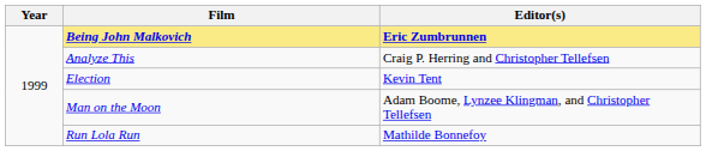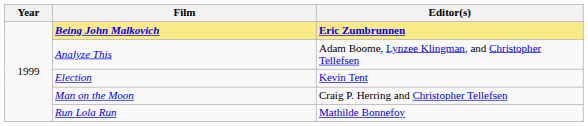Analyze This | Editor(s): Craig P. Herring and Christopher Tellefsen -> Adam Boome, Lynzee Klingman, and Christopher Tellefsen
Man on the Moon | Editor(s): Adam Boome, Lynzee Klingman, and Christopher Tellefsen -> Craig P. Herring and Christopher Tellefsen
